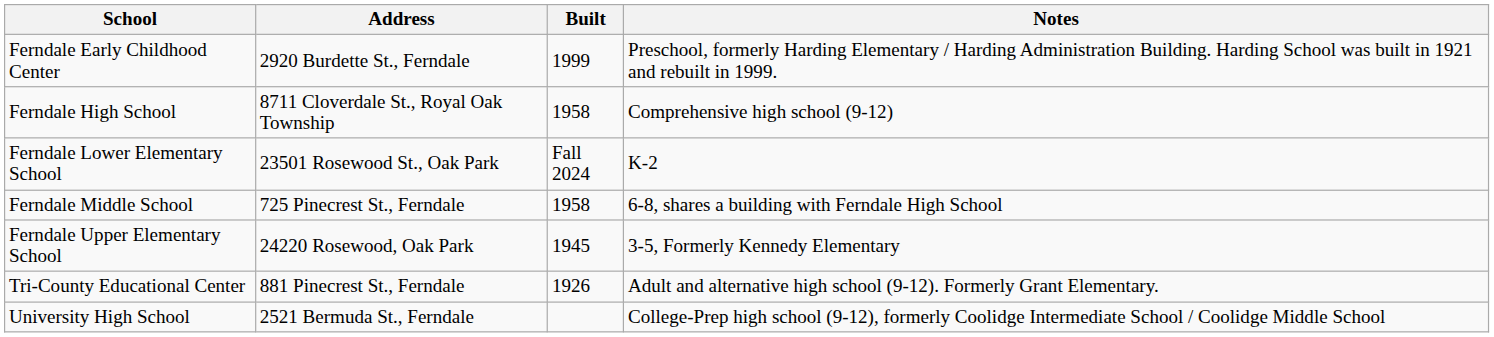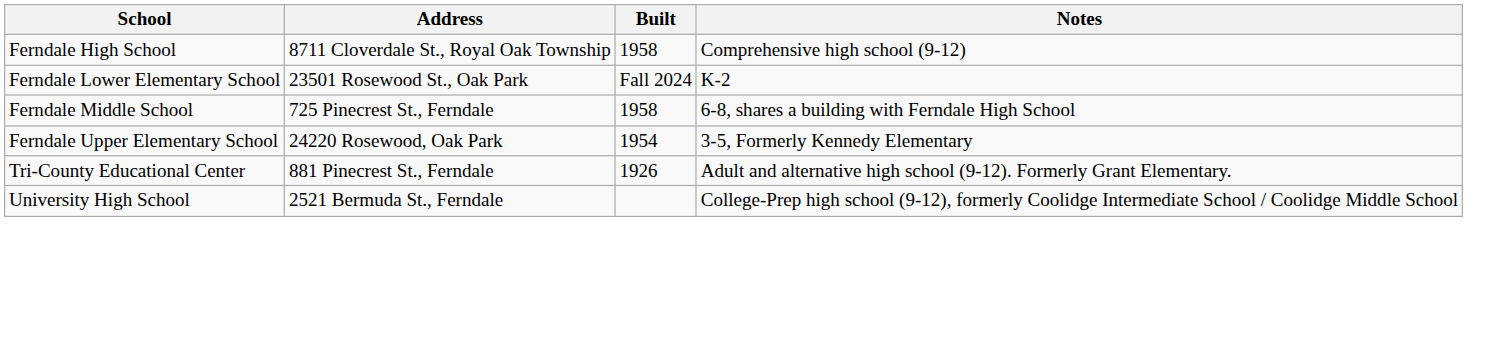- row: Ferndale Early Childhood Center | 2920 Burdette St., Ferndale | 1999 | Preschool, formerly Harding Elementary / Harding Administration Building. Harding School was built in 1921 and rebuilt in 1999.
Ferndale Upper Elementary School | Built: 1945 -> 1954
